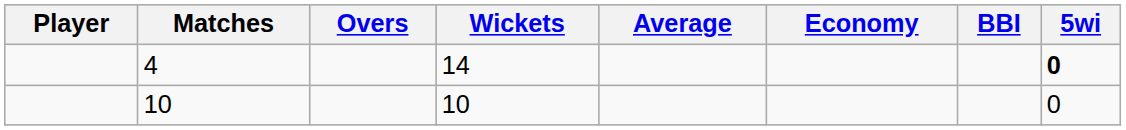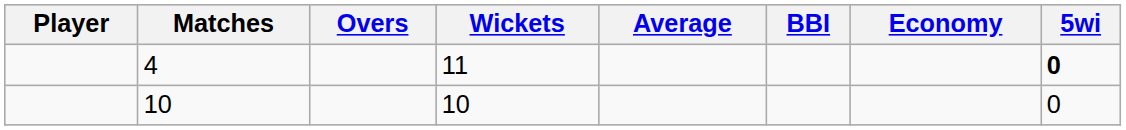columns swapped: Economy <-> BBI
4 | Wickets: 14 -> 11
